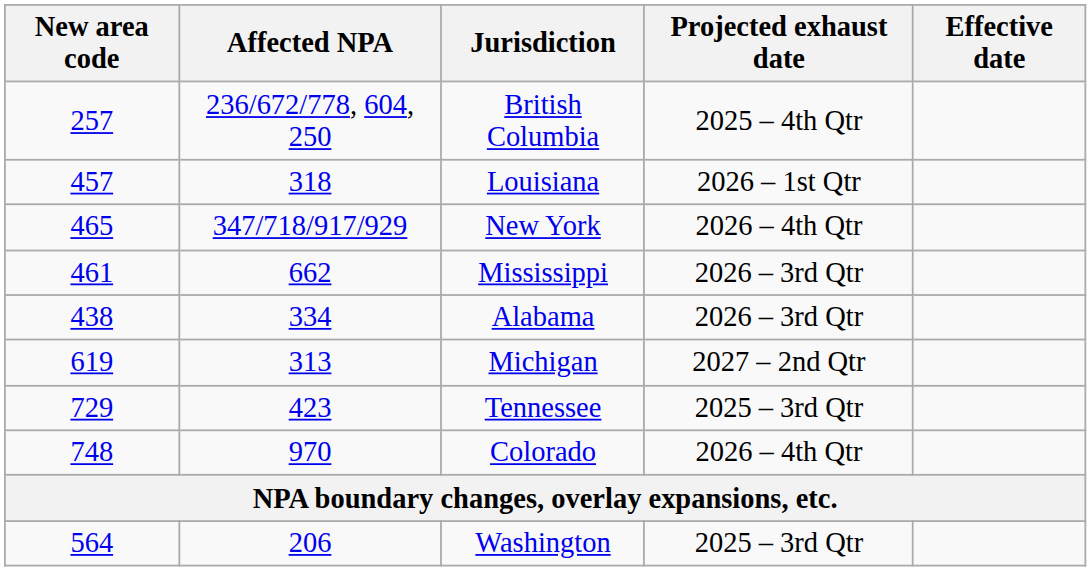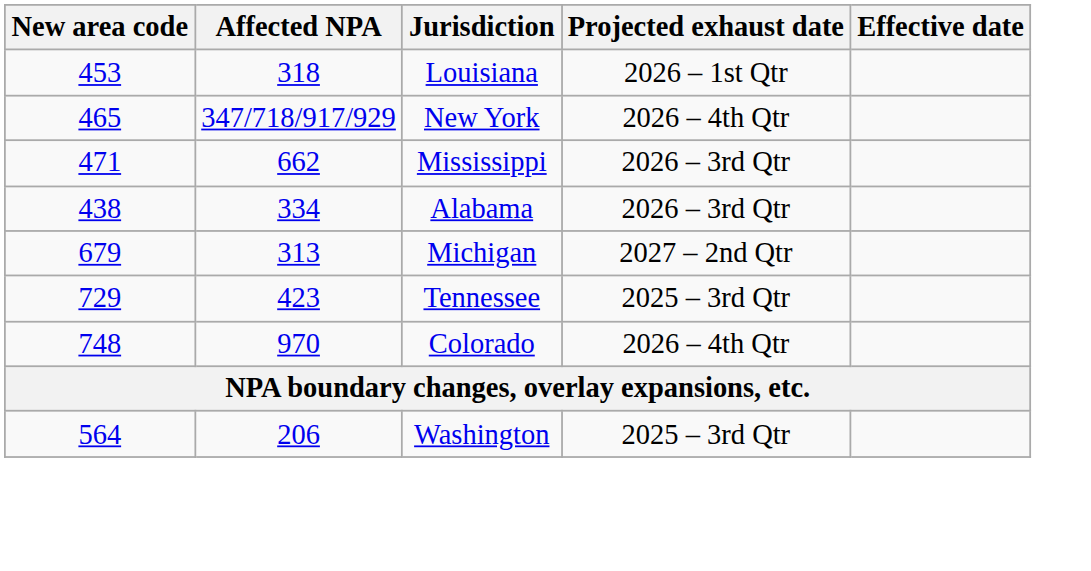- row: 257 | 236/672/778, 604, 250 | British Columbia | 2025 – 4th Qtr
Louisiana | New area code: 457 -> 453
Mississippi | New area code: 461 -> 471
Michigan | New area code: 619 -> 679
